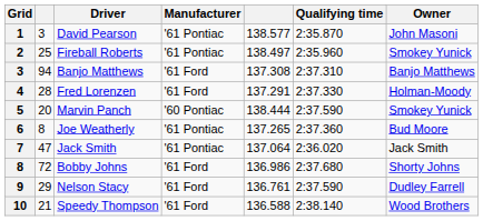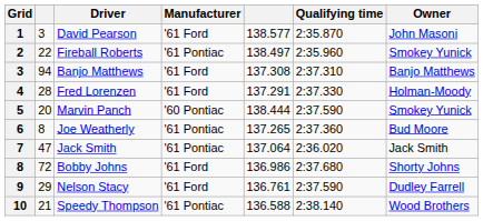1 | Manufacturer: '61 Pontiac -> '61 Ford
2 | column 2: 25 -> 22
10 | Manufacturer: '61 Ford -> '61 Pontiac
